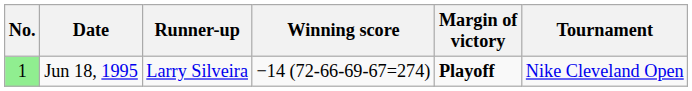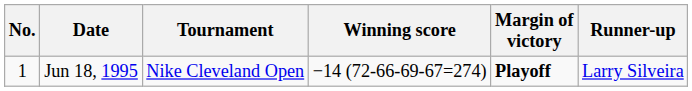columns swapped: Tournament <-> Runner-up
Jun 18, 1995 | No.: lightgreen background -> no background
